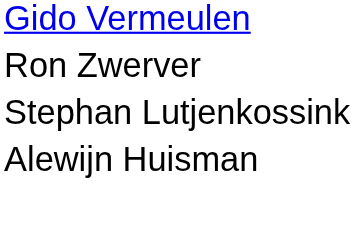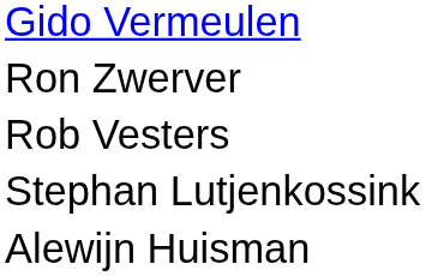+ row: Rob Vesters
